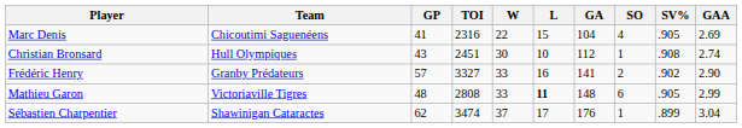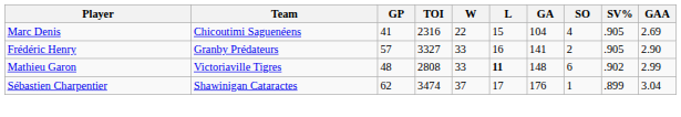- row: Christian Bronsard | Hull Olympiques | 43 | 2451 | 30 | 10 | 112 | 1 | .908 | 2.74
Frédéric Henry | SV%: .902 -> .905
Mathieu Garon | SV%: .905 -> .902
